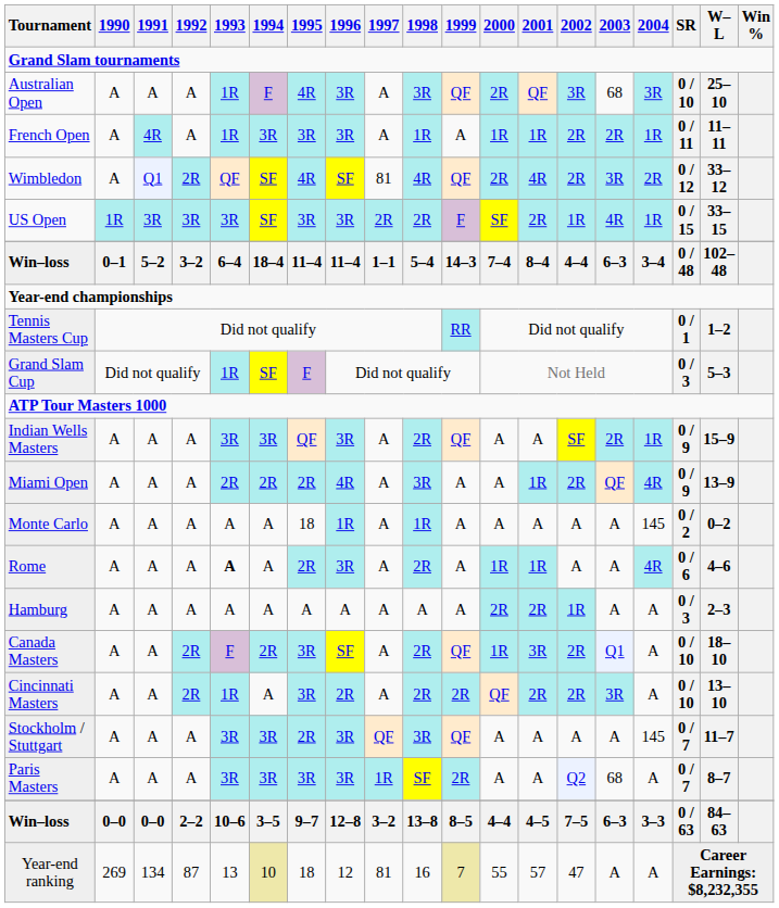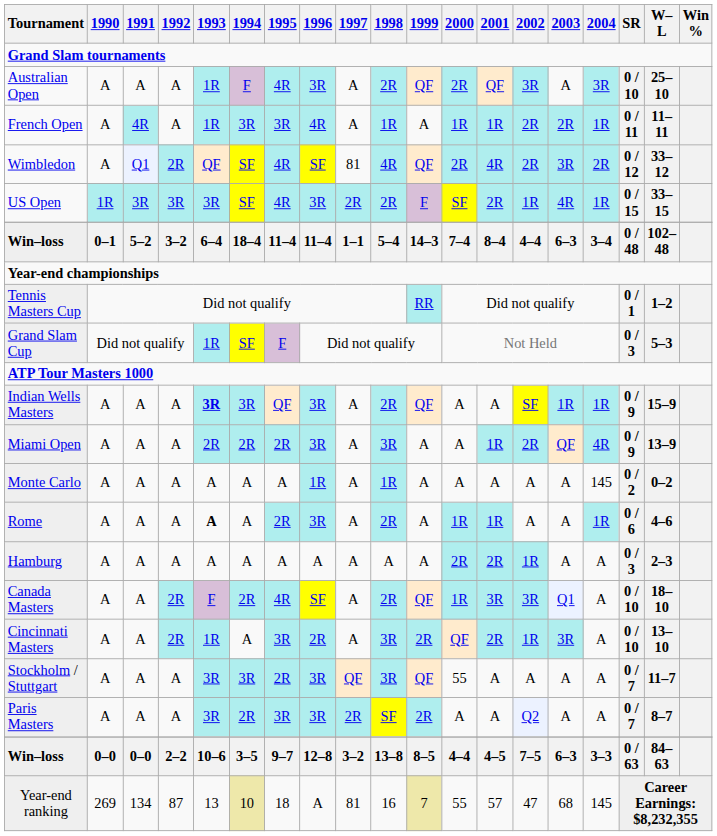Australian Open | 1998: 3R -> 2R
Australian Open | 2003: 68 -> A
French Open | 1996: 3R -> 4R
US Open | 1995: 3R -> 4R
Indian Wells Masters | 1993: normal -> bold
Indian Wells Masters | 2003: 2R -> 1R
Miami Open | 1996: 4R -> 3R
Monte Carlo | 1995: 18 -> A
Rome | 2004: 4R -> 1R
Canada Masters | 1995: 3R -> 4R
Canada Masters | 2002: 2R -> 3R
Cincinnati Masters | 1998: 2R -> 3R
Cincinnati Masters | 2002: 2R -> 1R
Stockholm / Stuttgart | 2000: A -> 55
Stockholm / Stuttgart | 2004: 145 -> A
Paris Masters | 1994: 3R -> 2R
Paris Masters | 1997: 1R -> 2R
Paris Masters | 2003: 68 -> A
Year-end ranking | 1996: 12 -> A
Year-end ranking | 2003: A -> 68
Year-end ranking | 2004: A -> 145
